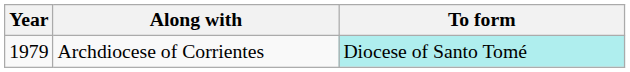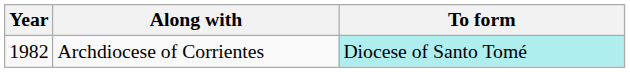Archdiocese of Corrientes | Year: 1979 -> 1982
